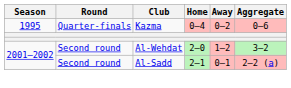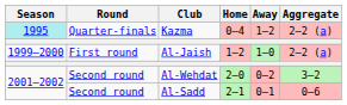Kazma | Season: no background -> paleturquoise background
Kazma | Away: 0–2 -> 1–2
Kazma | Aggregate: 0–6 -> 2–2 (a)
+ row: 1999–2000 | First round | Al-Jaish | 1–2 | 1–0 | 2–2 (a)
Al-Wehdat | Away: 1–2 -> 0–2
Al-Sadd | Aggregate: 2–2 (a) -> 0–6
